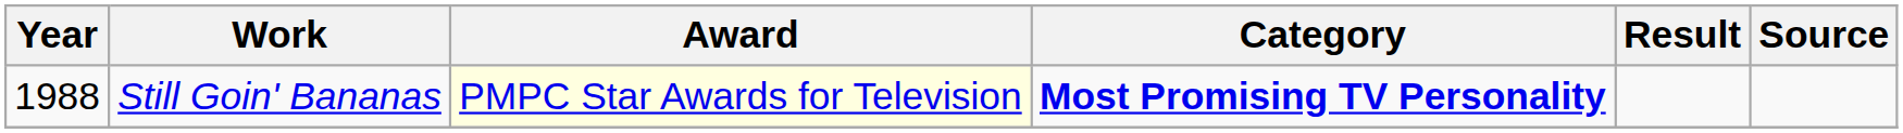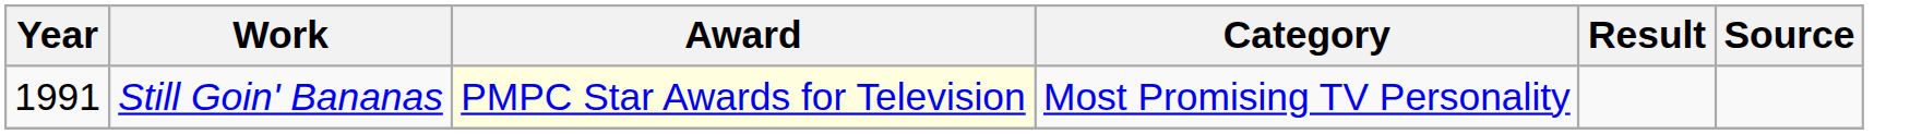Still Goin' Bananas | Year: 1988 -> 1991
Still Goin' Bananas | Category: bold -> normal
